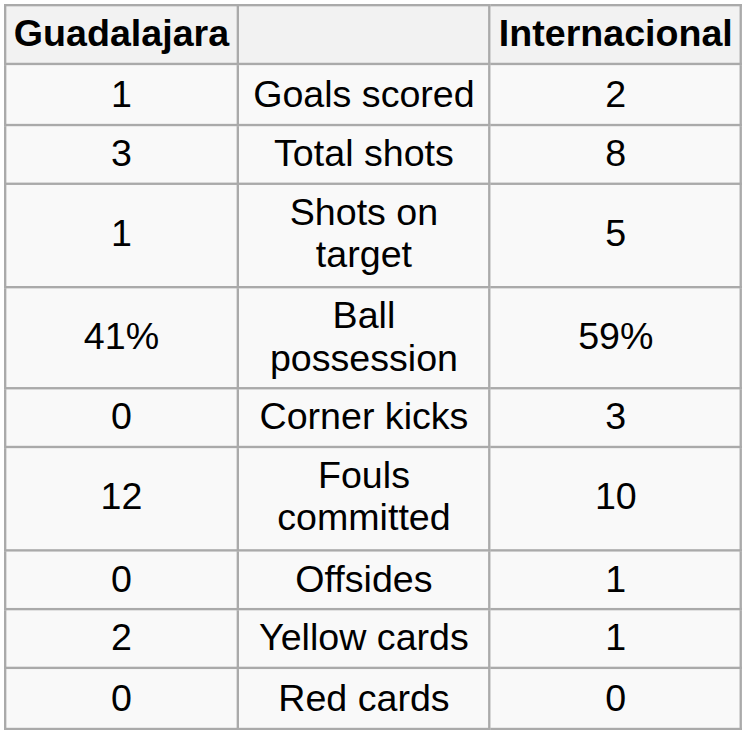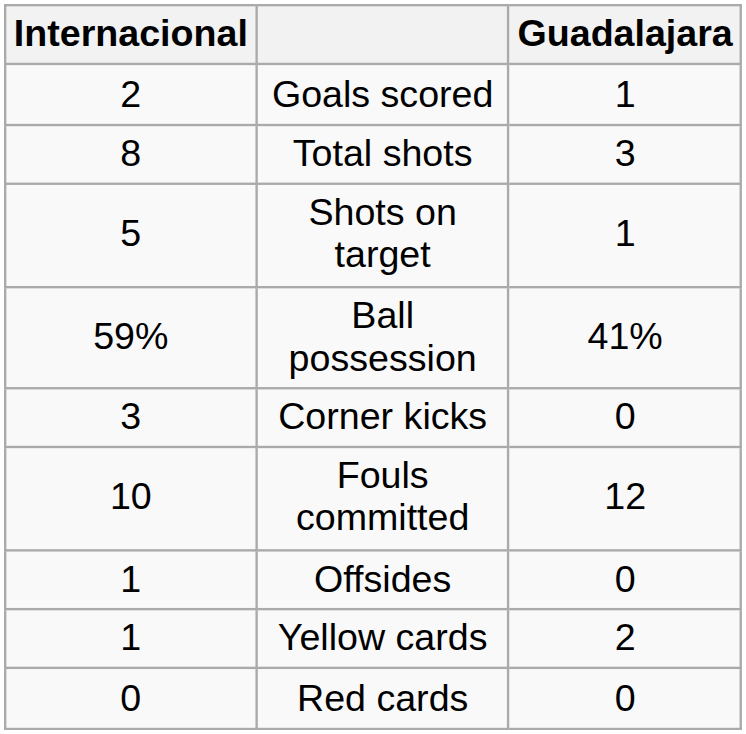columns swapped: Guadalajara <-> Internacional
